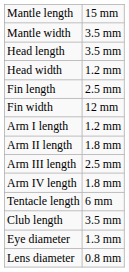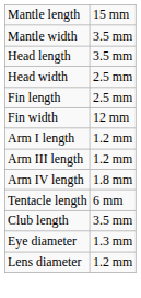Head width | column 2: 1.2 mm -> 2.5 mm
- row: Arm II length | 1.8 mm
Arm III length | column 2: 2.5 mm -> 1.2 mm
Lens diameter | column 2: 0.8 mm -> 1.2 mm
